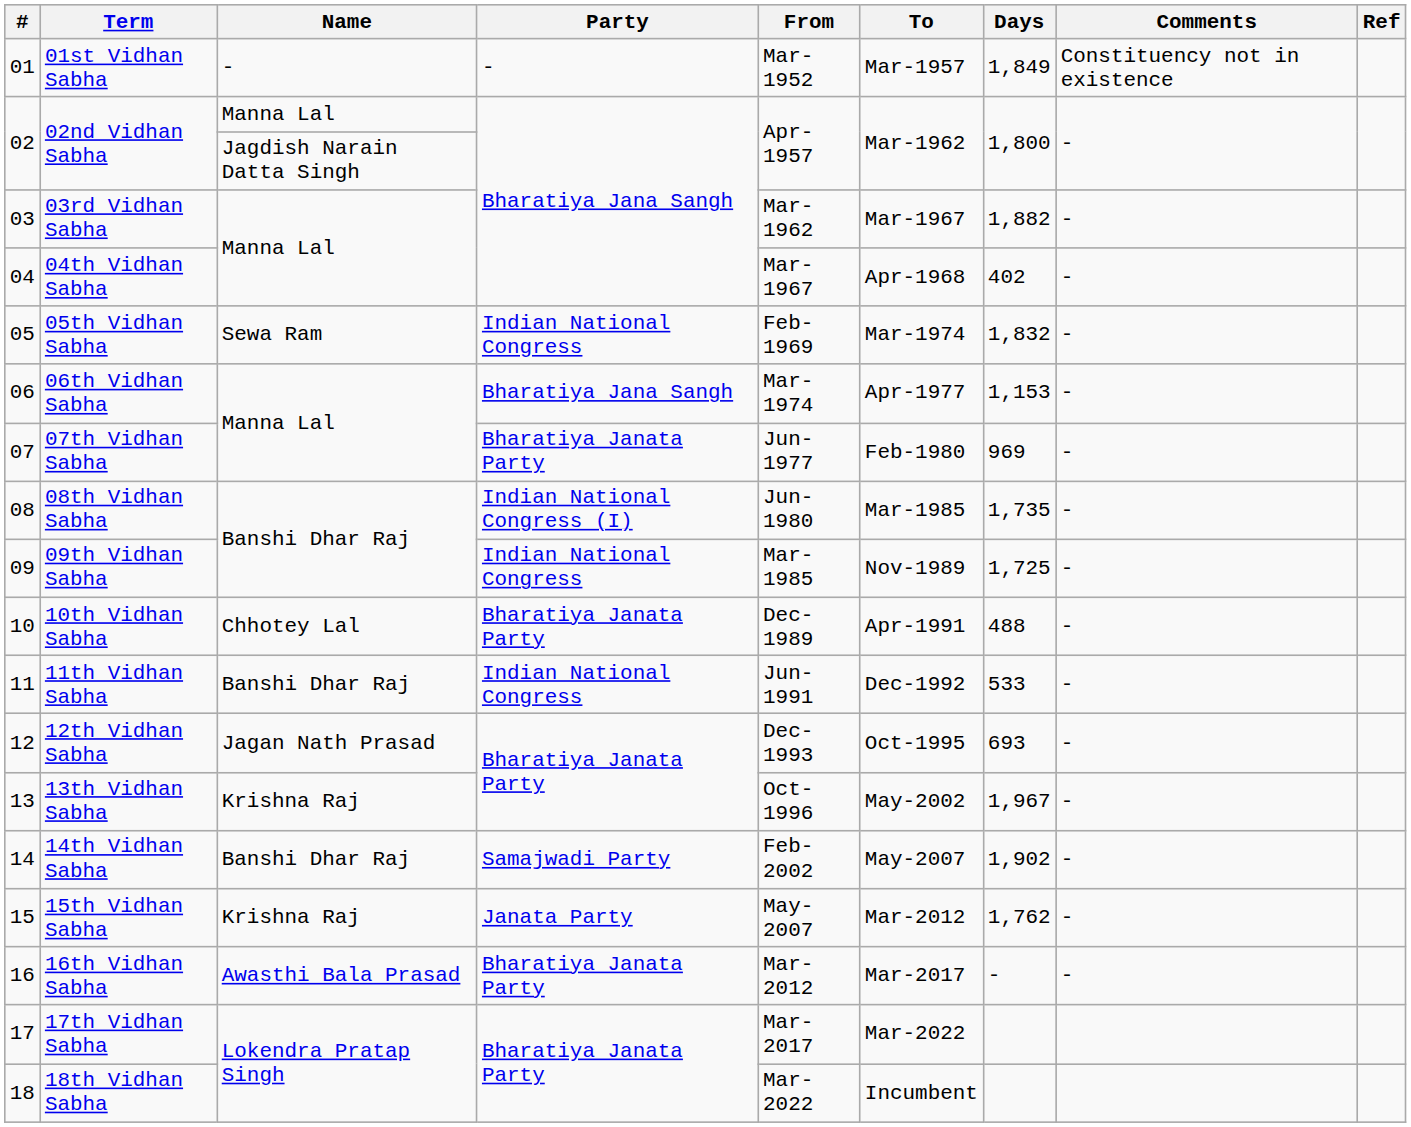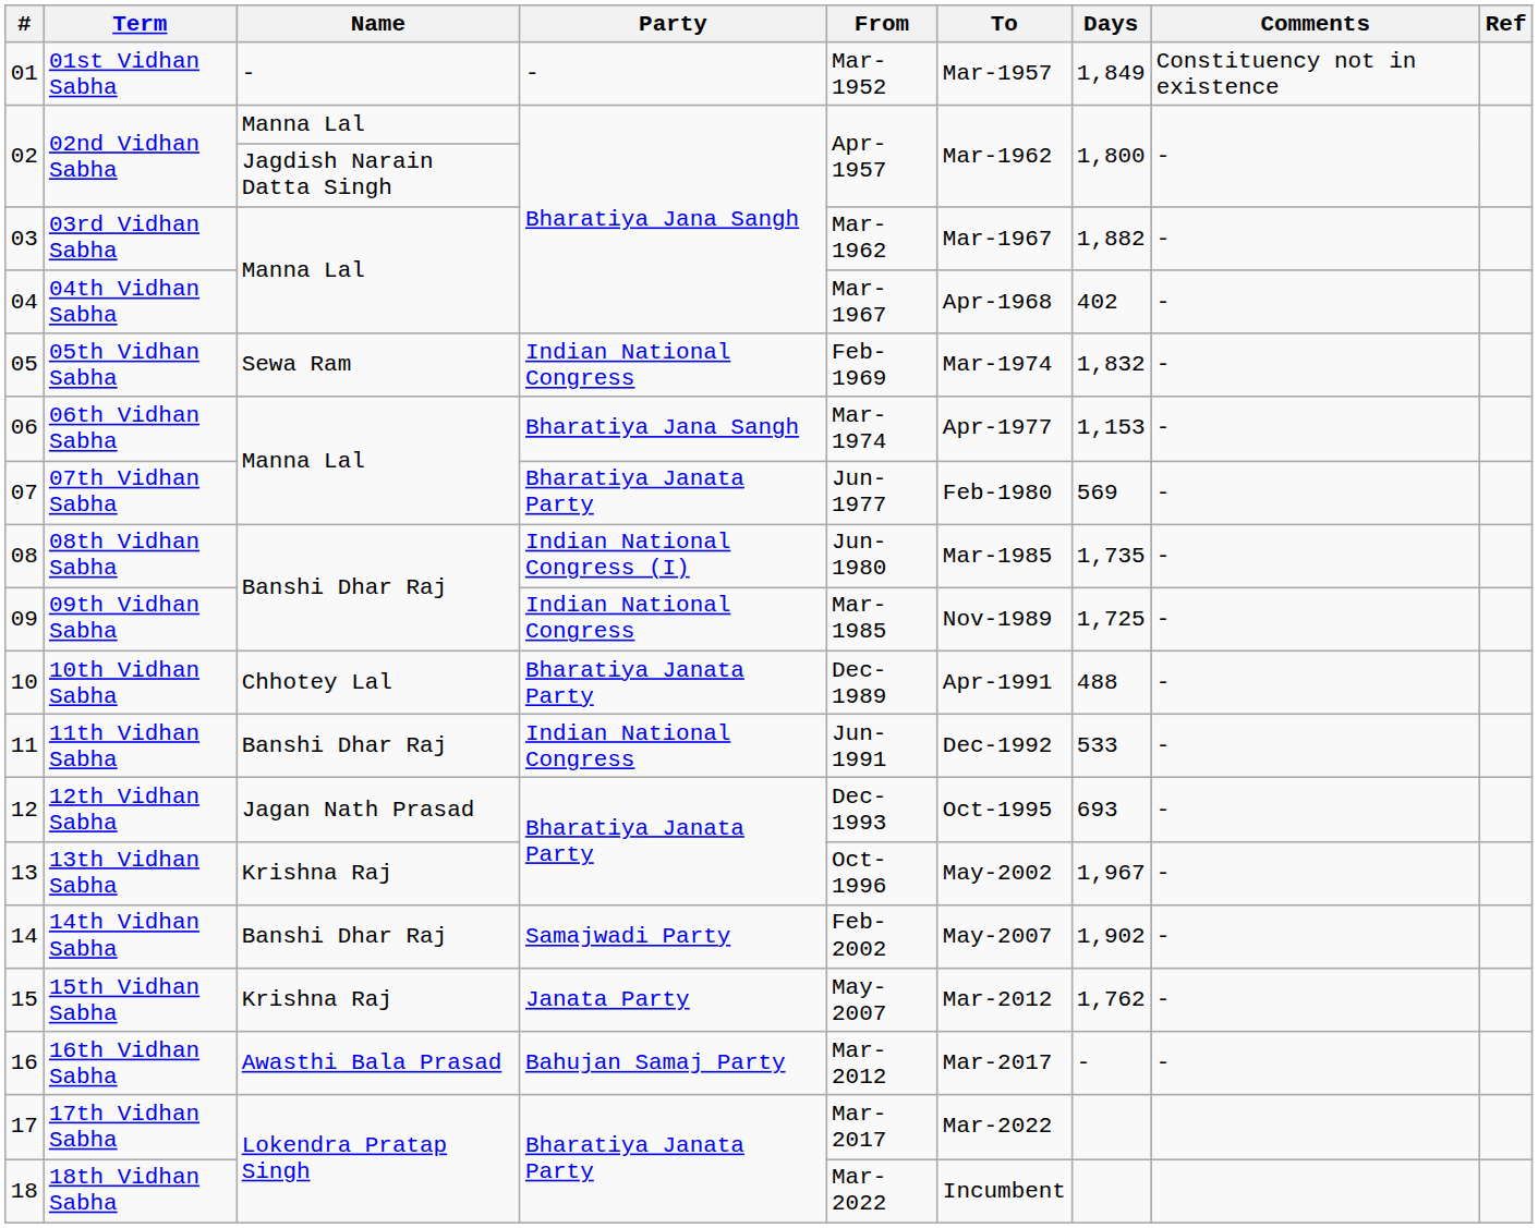07th Vidhan Sabha | Days: 969 -> 569
16th Vidhan Sabha | Party: Bharatiya Janata Party -> Bahujan Samaj Party
